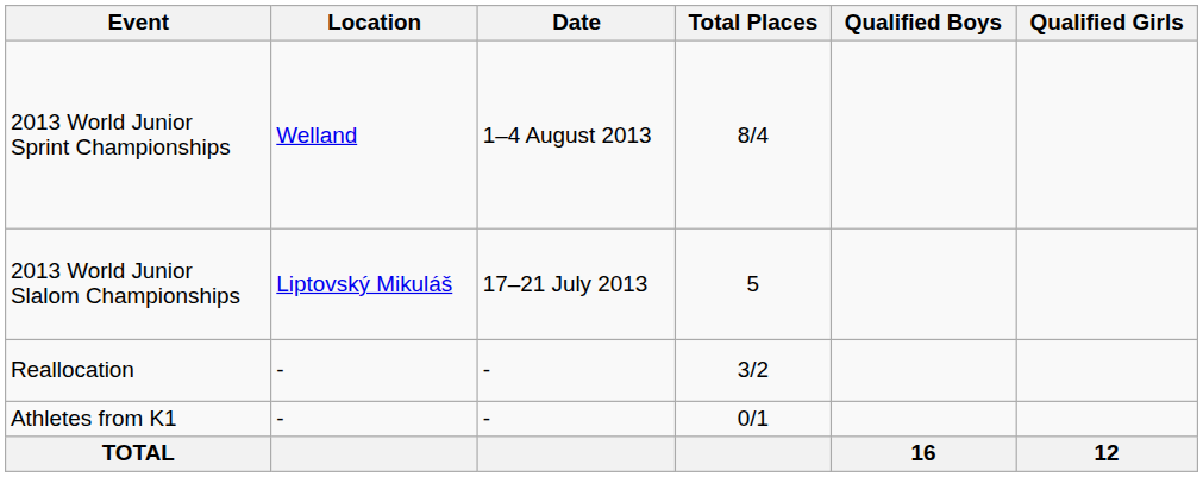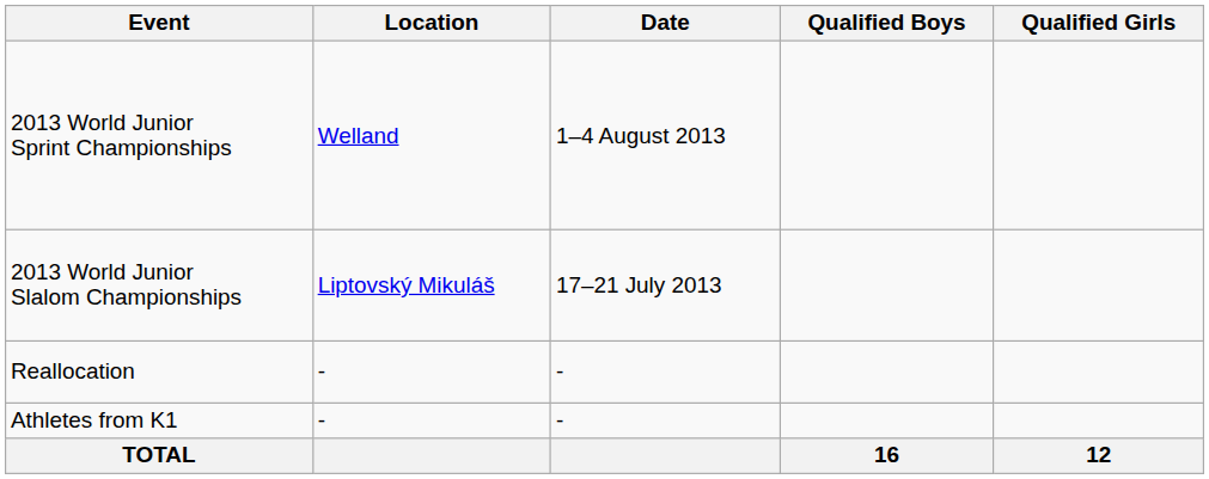- column: Total Places | 8/4 | 5 | 3/2 | 0/1
